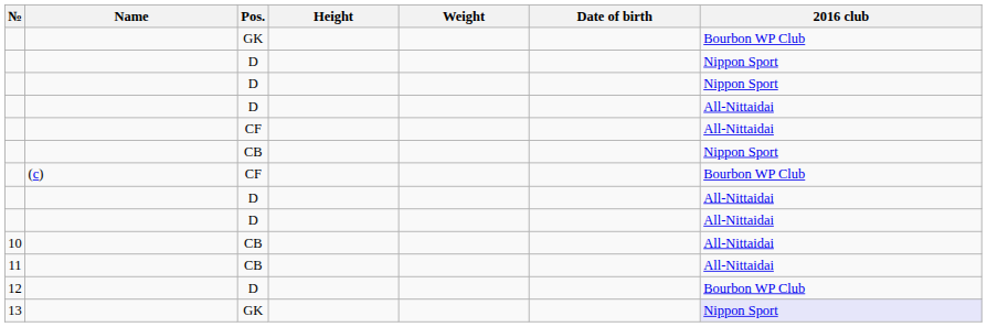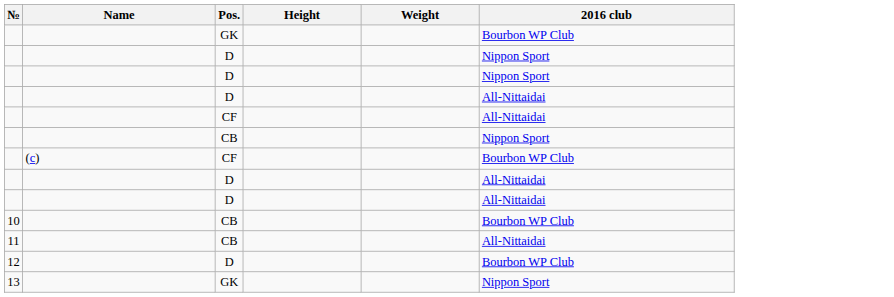- column: Date of birth
10 | 2016 club: All-Nittaidai -> Bourbon WP Club
13 | 2016 club: lavender background -> no background
